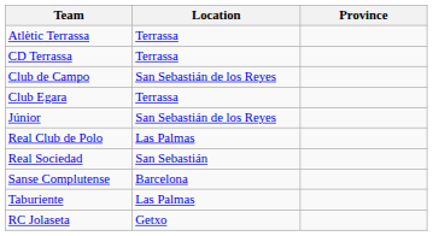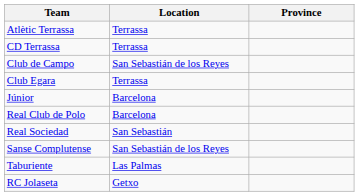Júnior | Location: San Sebastián de los Reyes -> Barcelona
Real Club de Polo | Location: Las Palmas -> Barcelona
Sanse Complutense | Location: Barcelona -> San Sebastián de los Reyes
